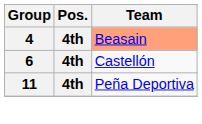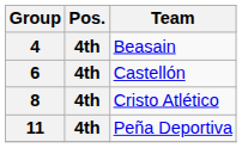4 | Team: lightsalmon background -> no background
+ row: 8 | 4th | Cristo Atlético
